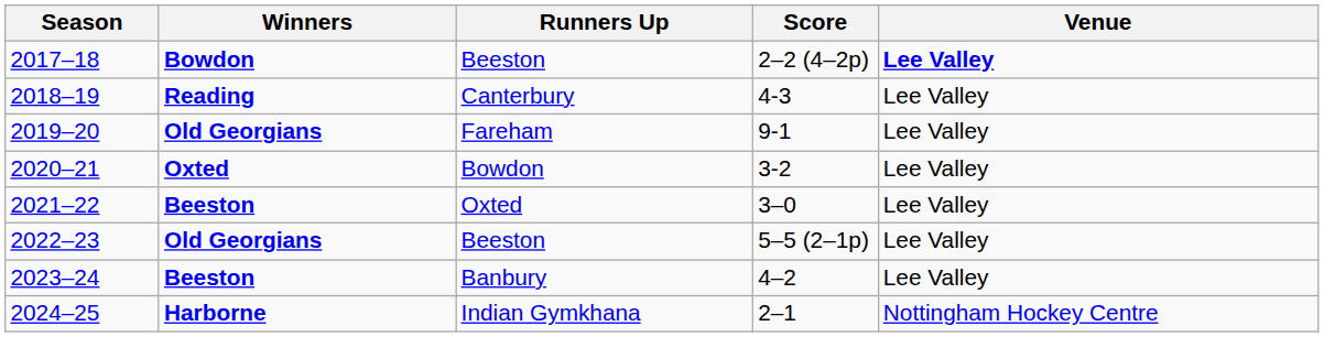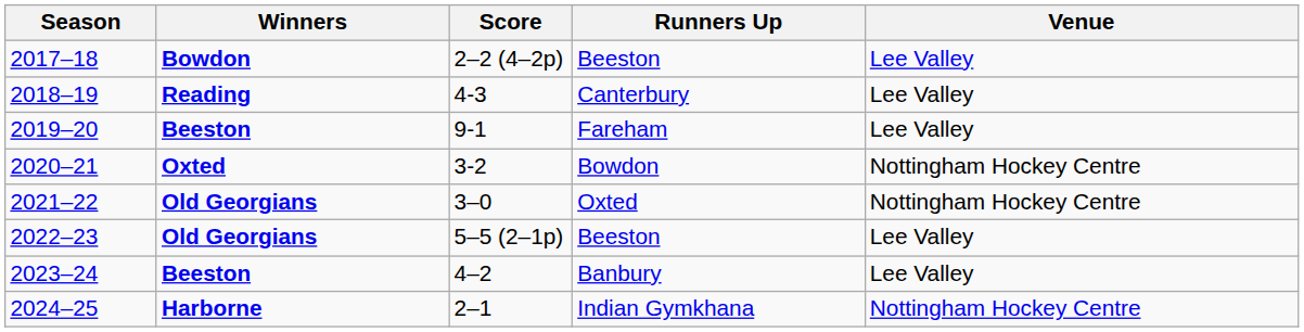columns swapped: Score <-> Runners Up
2017–18 | Venue: bold -> normal
2019–20 | Winners: Old Georgians -> Beeston
2020–21 | Venue: Lee Valley -> Nottingham Hockey Centre
2021–22 | Winners: Beeston -> Old Georgians
2021–22 | Venue: Lee Valley -> Nottingham Hockey Centre
